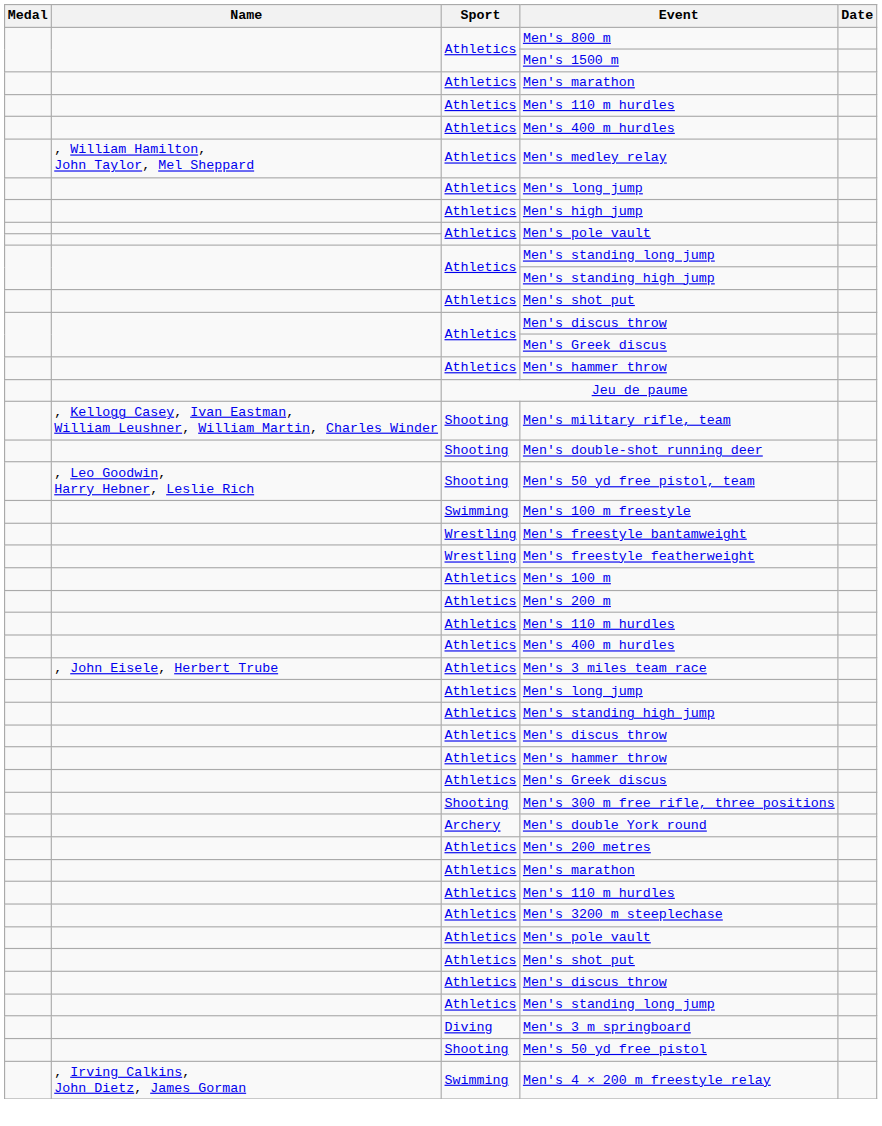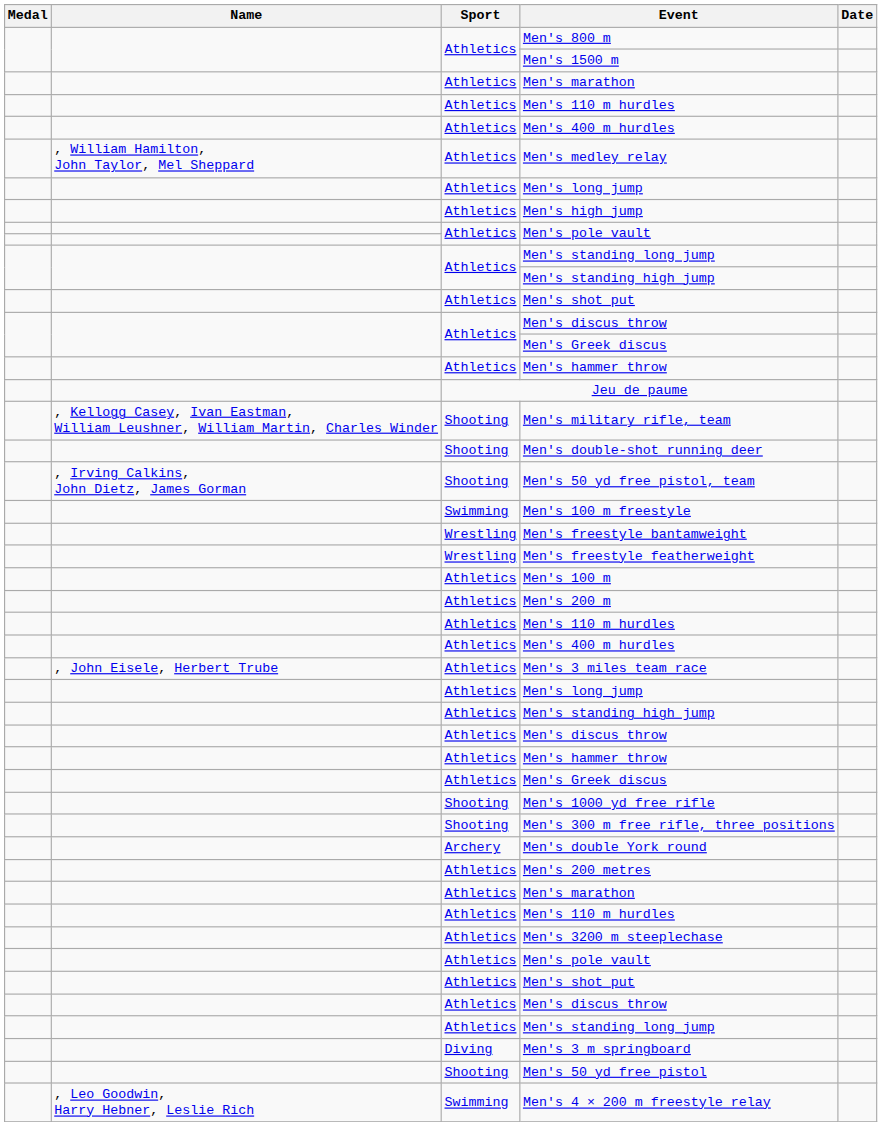Men's 50 yd free pistol, team | Name: , Leo Goodwin, Harry Hebner, Leslie Rich -> , Irving Calkins, John Dietz, James Gorman
+ row: Shooting | Men's 1000 yd free rifle
Men's 4 × 200 m freestyle relay | Name: , Irving Calkins, John Dietz, James Gorman -> , Leo Goodwin, Harry Hebner, Leslie Rich
